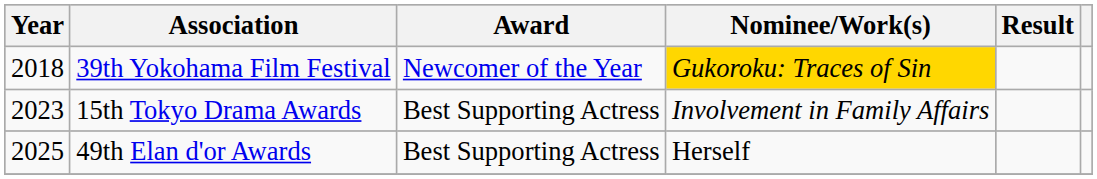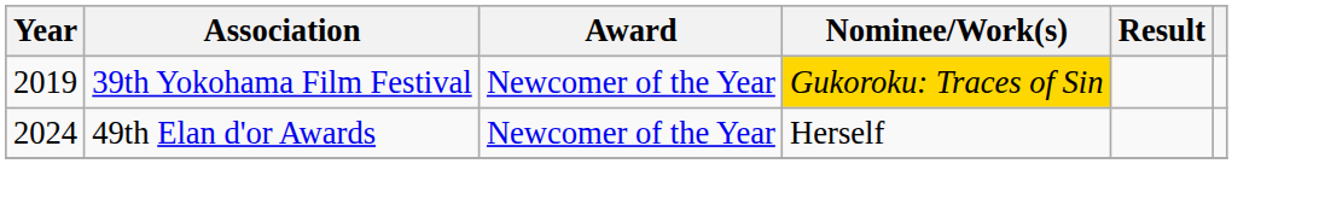39th Yokohama Film Festival | Year: 2018 -> 2019
- row: 2023 | 15th Tokyo Drama Awards | Best Supporting Actress | Involvement in Family Affairs
49th Elan d'or Awards | Year: 2025 -> 2024
49th Elan d'or Awards | Award: Best Supporting Actress -> Newcomer of the Year
